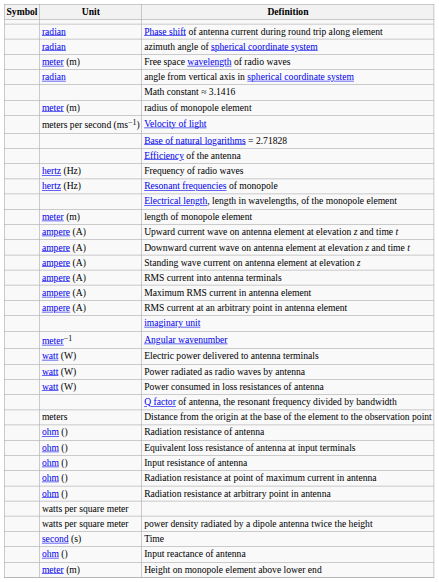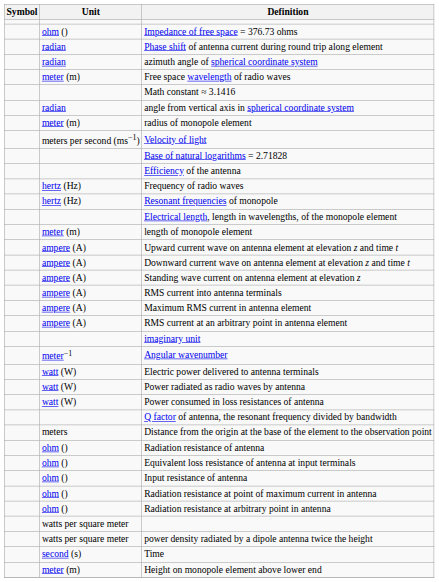+ row: ohm () | Impedance of free space = 376.73 ohms
rows swapped: Math constant ≈ 3.1416 <-> angle from vertical axis in spherical coordinate system
- row: ohm () | Input reactance of antenna
